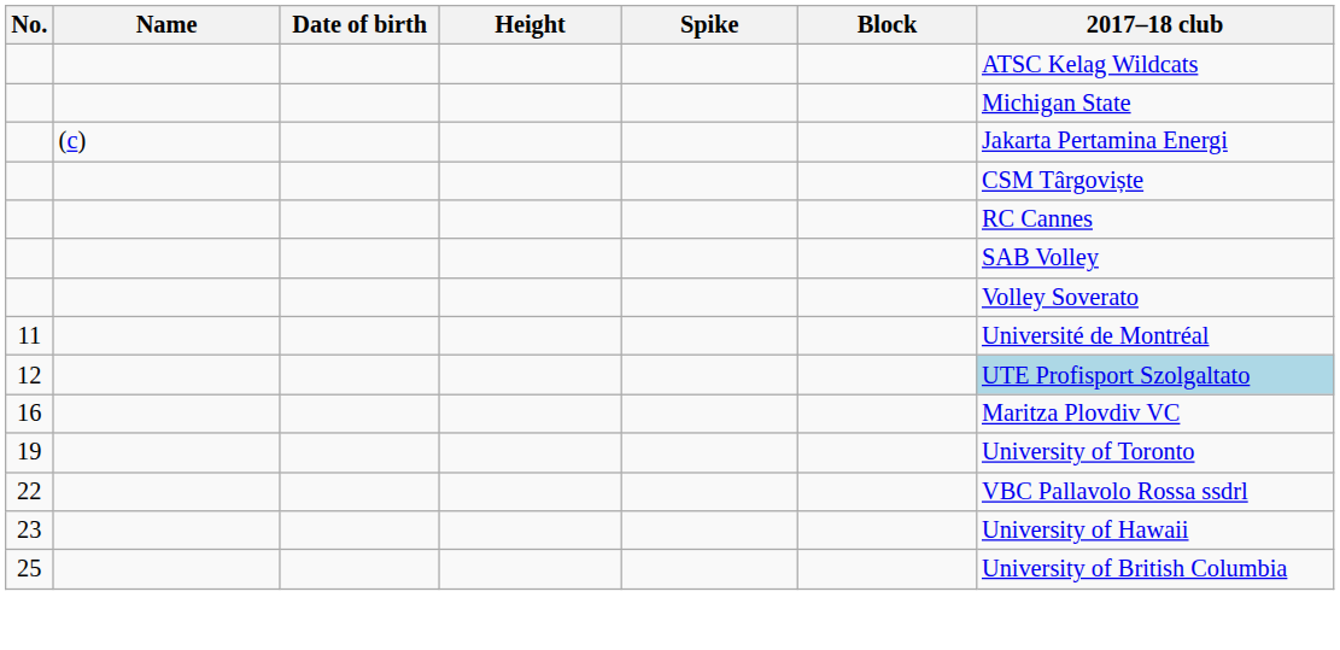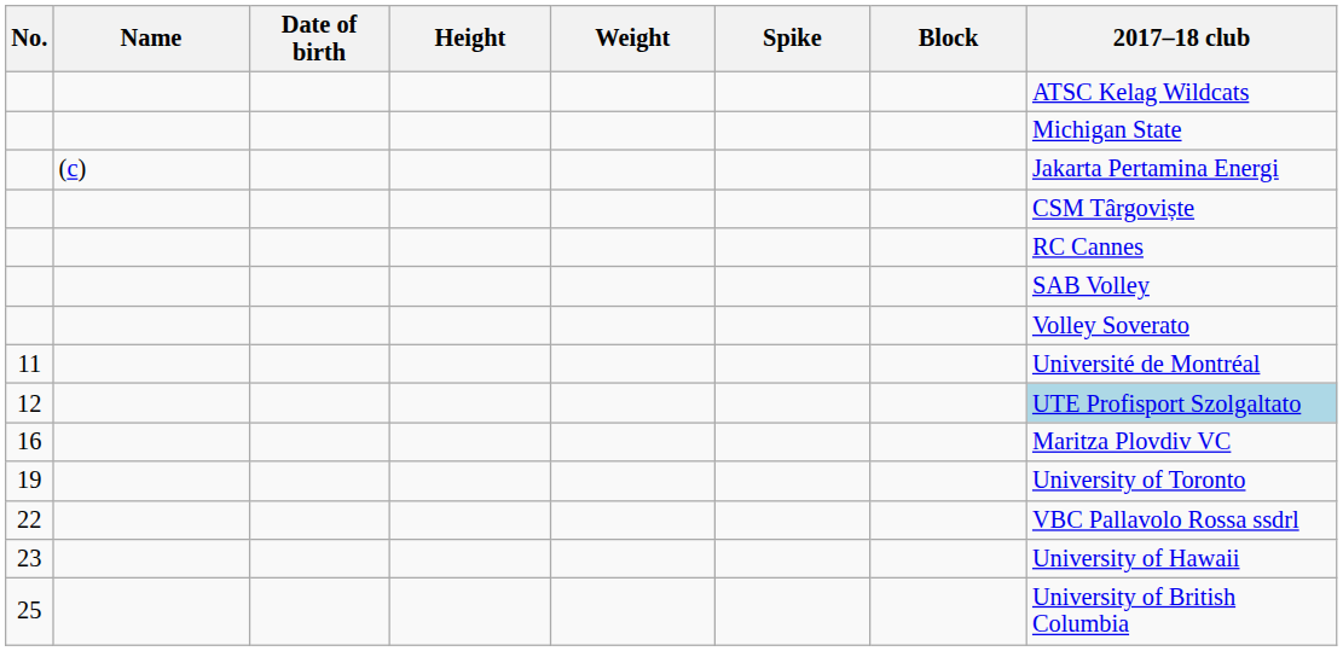+ column: Weight
